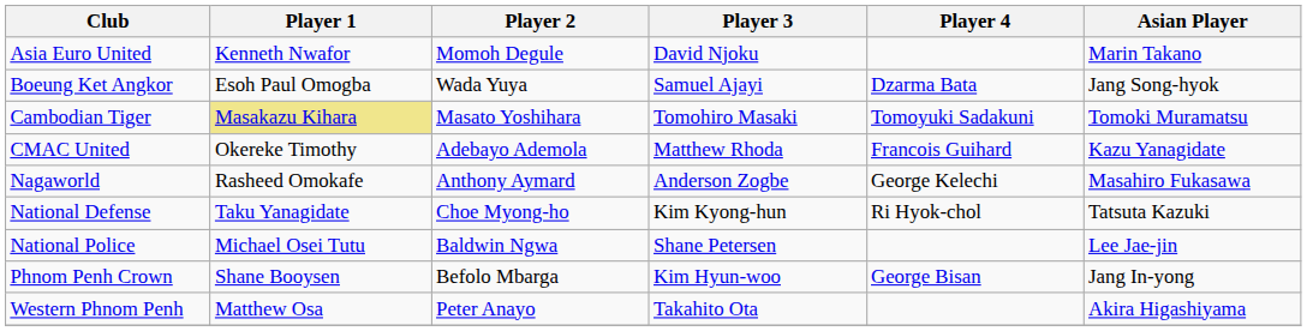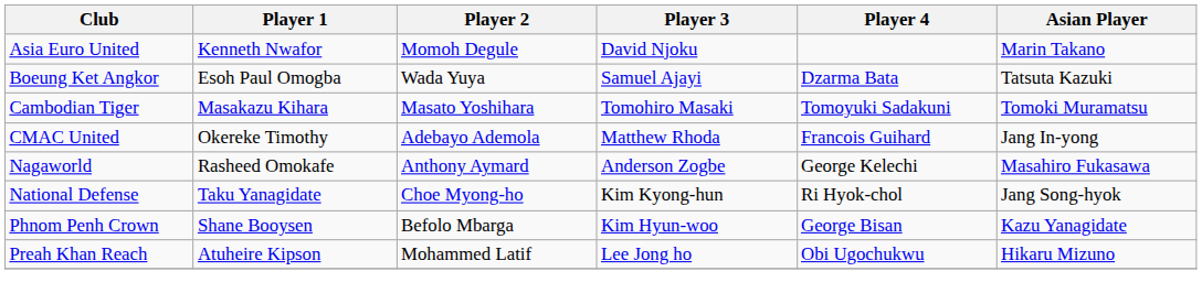Boeung Ket Angkor | Asian Player: Jang Song-hyok -> Tatsuta Kazuki
Cambodian Tiger | Player 1: khaki background -> no background
CMAC United | Asian Player: Kazu Yanagidate -> Jang In-yong
National Defense | Asian Player: Tatsuta Kazuki -> Jang Song-hyok
- row: National Police | Michael Osei Tutu | Baldwin Ngwa | Shane Petersen | Lee Jae-jin
Phnom Penh Crown | Asian Player: Jang In-yong -> Kazu Yanagidate
+ row: Preah Khan Reach | Atuheire Kipson | Mohammed Latif | Lee Jong ho | Obi Ugochukwu | Hikaru Mizuno
- row: Western Phnom Penh | Matthew Osa | Peter Anayo | Takahito Ota | Akira Higashiyama
